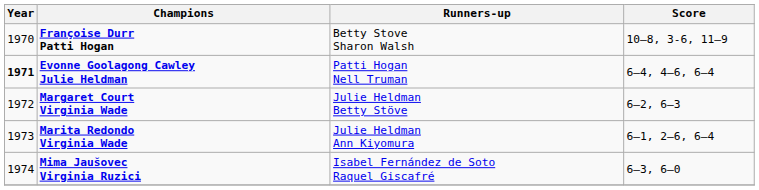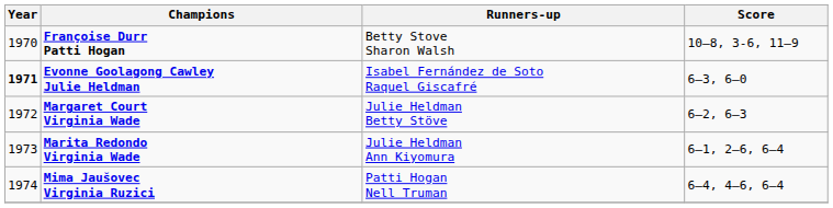Evonne Goolagong Cawley Julie Heldman | Runners-up: Patti Hogan Nell Truman -> Isabel Fernández de Soto Raquel Giscafré
Evonne Goolagong Cawley Julie Heldman | Score: 6–4, 4–6, 6–4 -> 6–3, 6–0
Mima Jaušovec Virginia Ruzici | Runners-up: Isabel Fernández de Soto Raquel Giscafré -> Patti Hogan Nell Truman
Mima Jaušovec Virginia Ruzici | Score: 6–3, 6–0 -> 6–4, 4–6, 6–4
